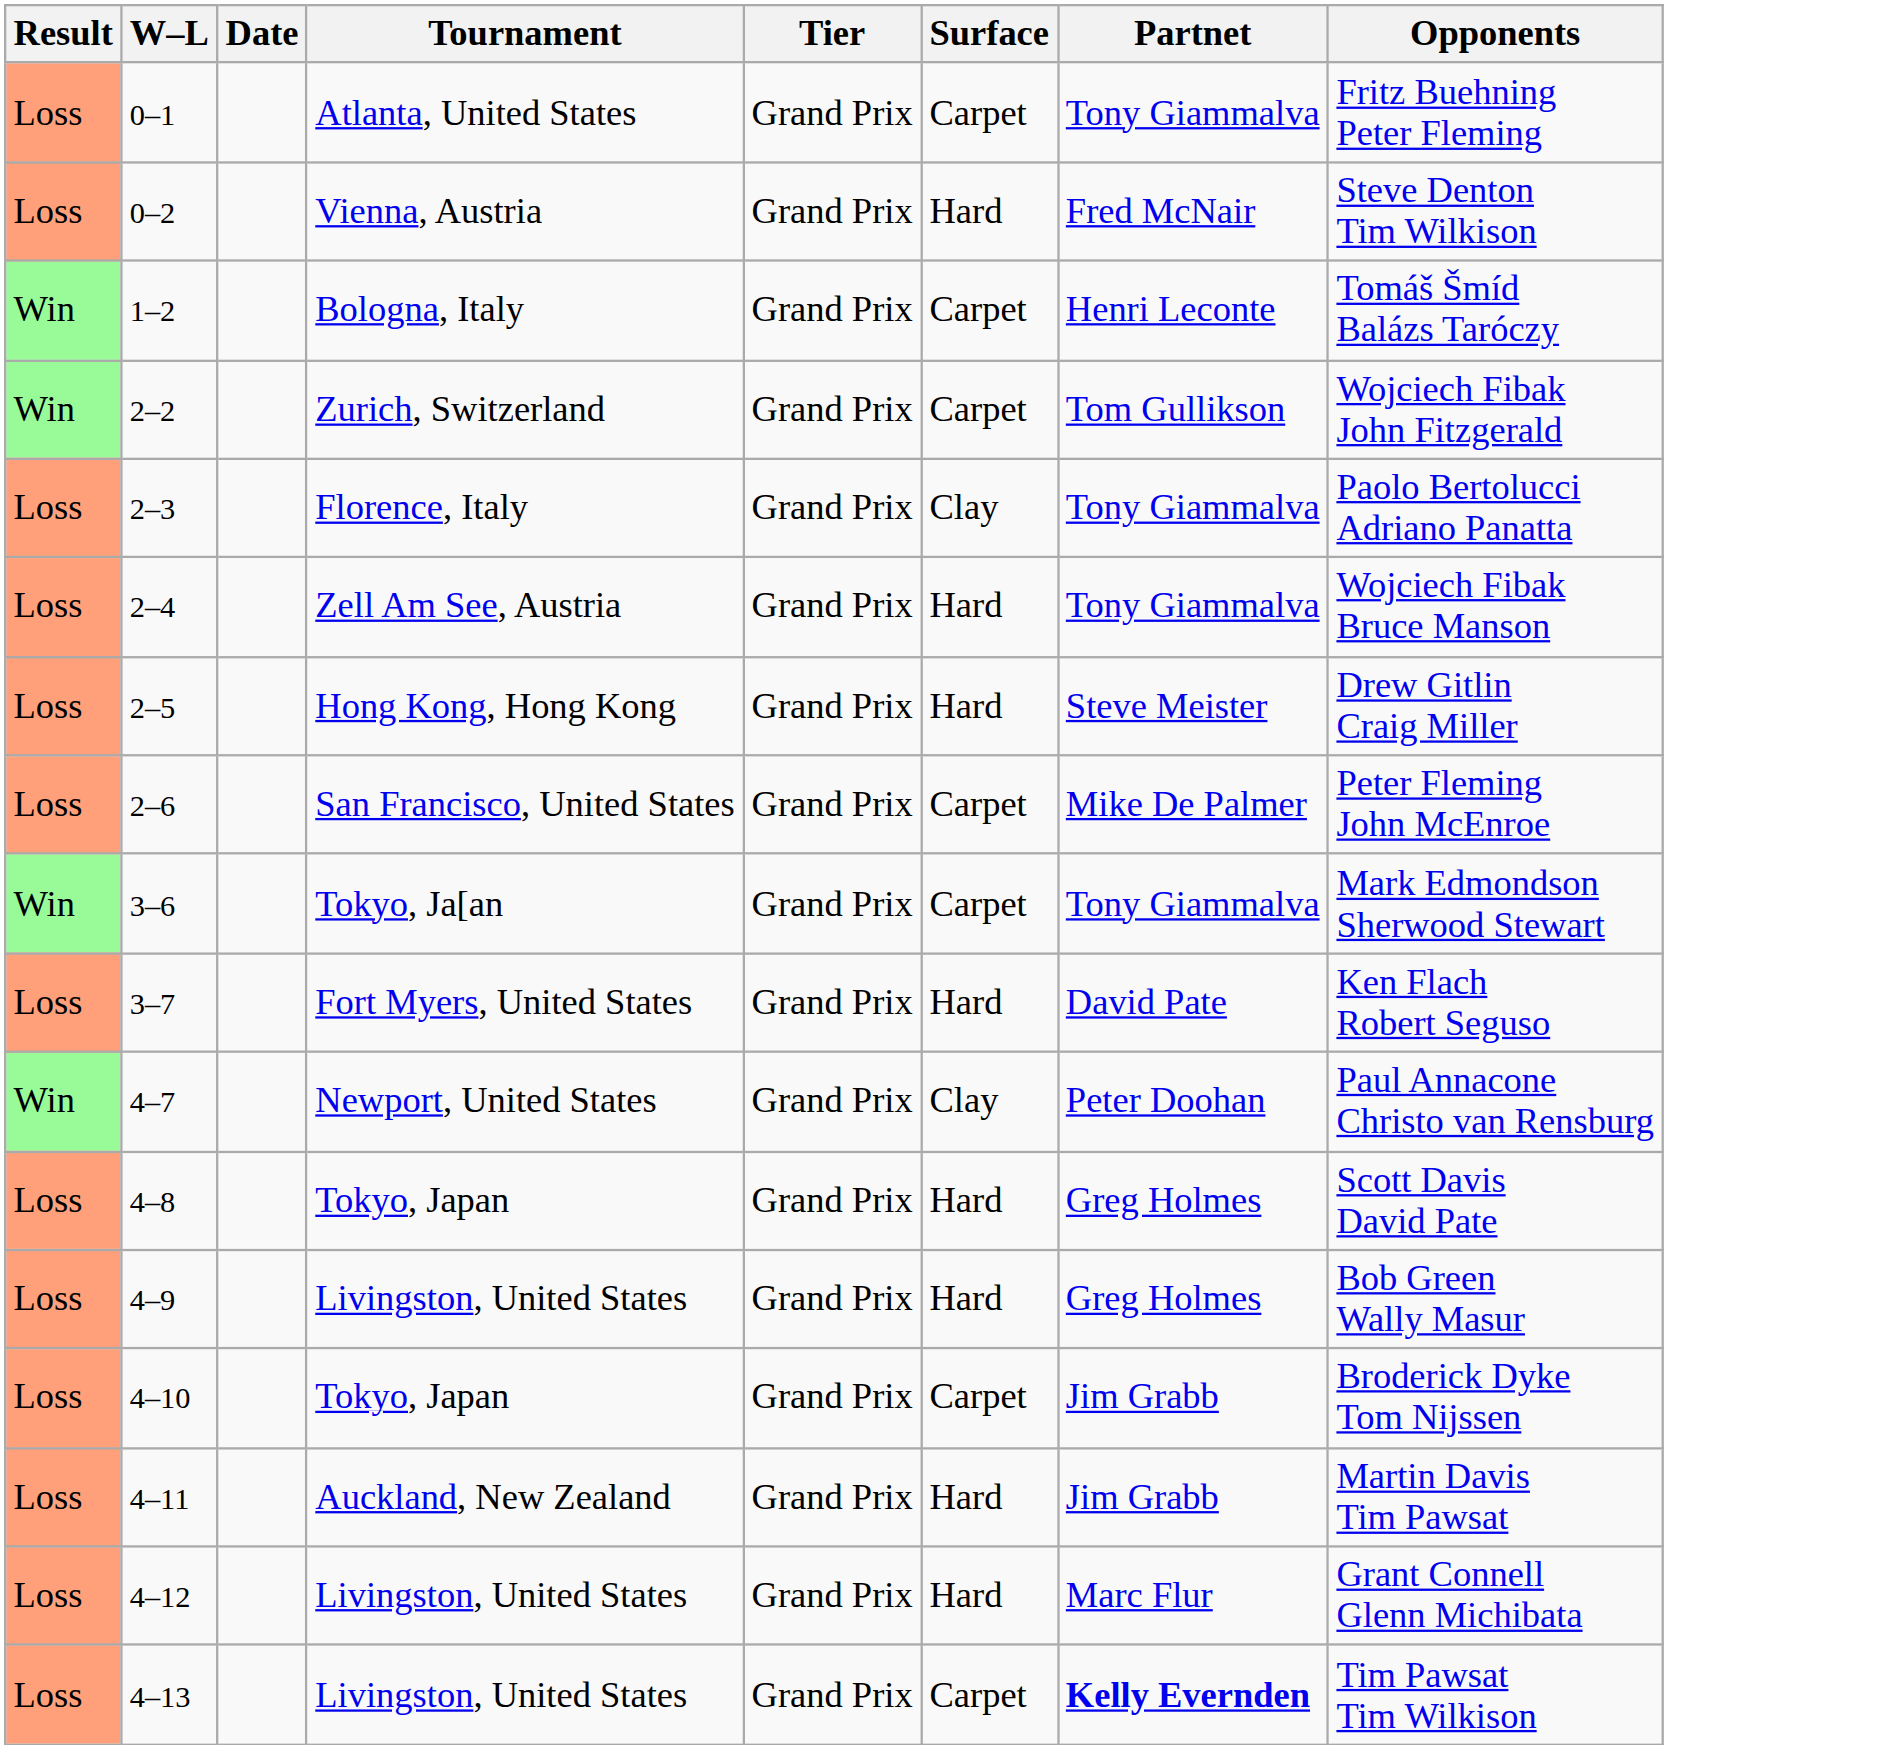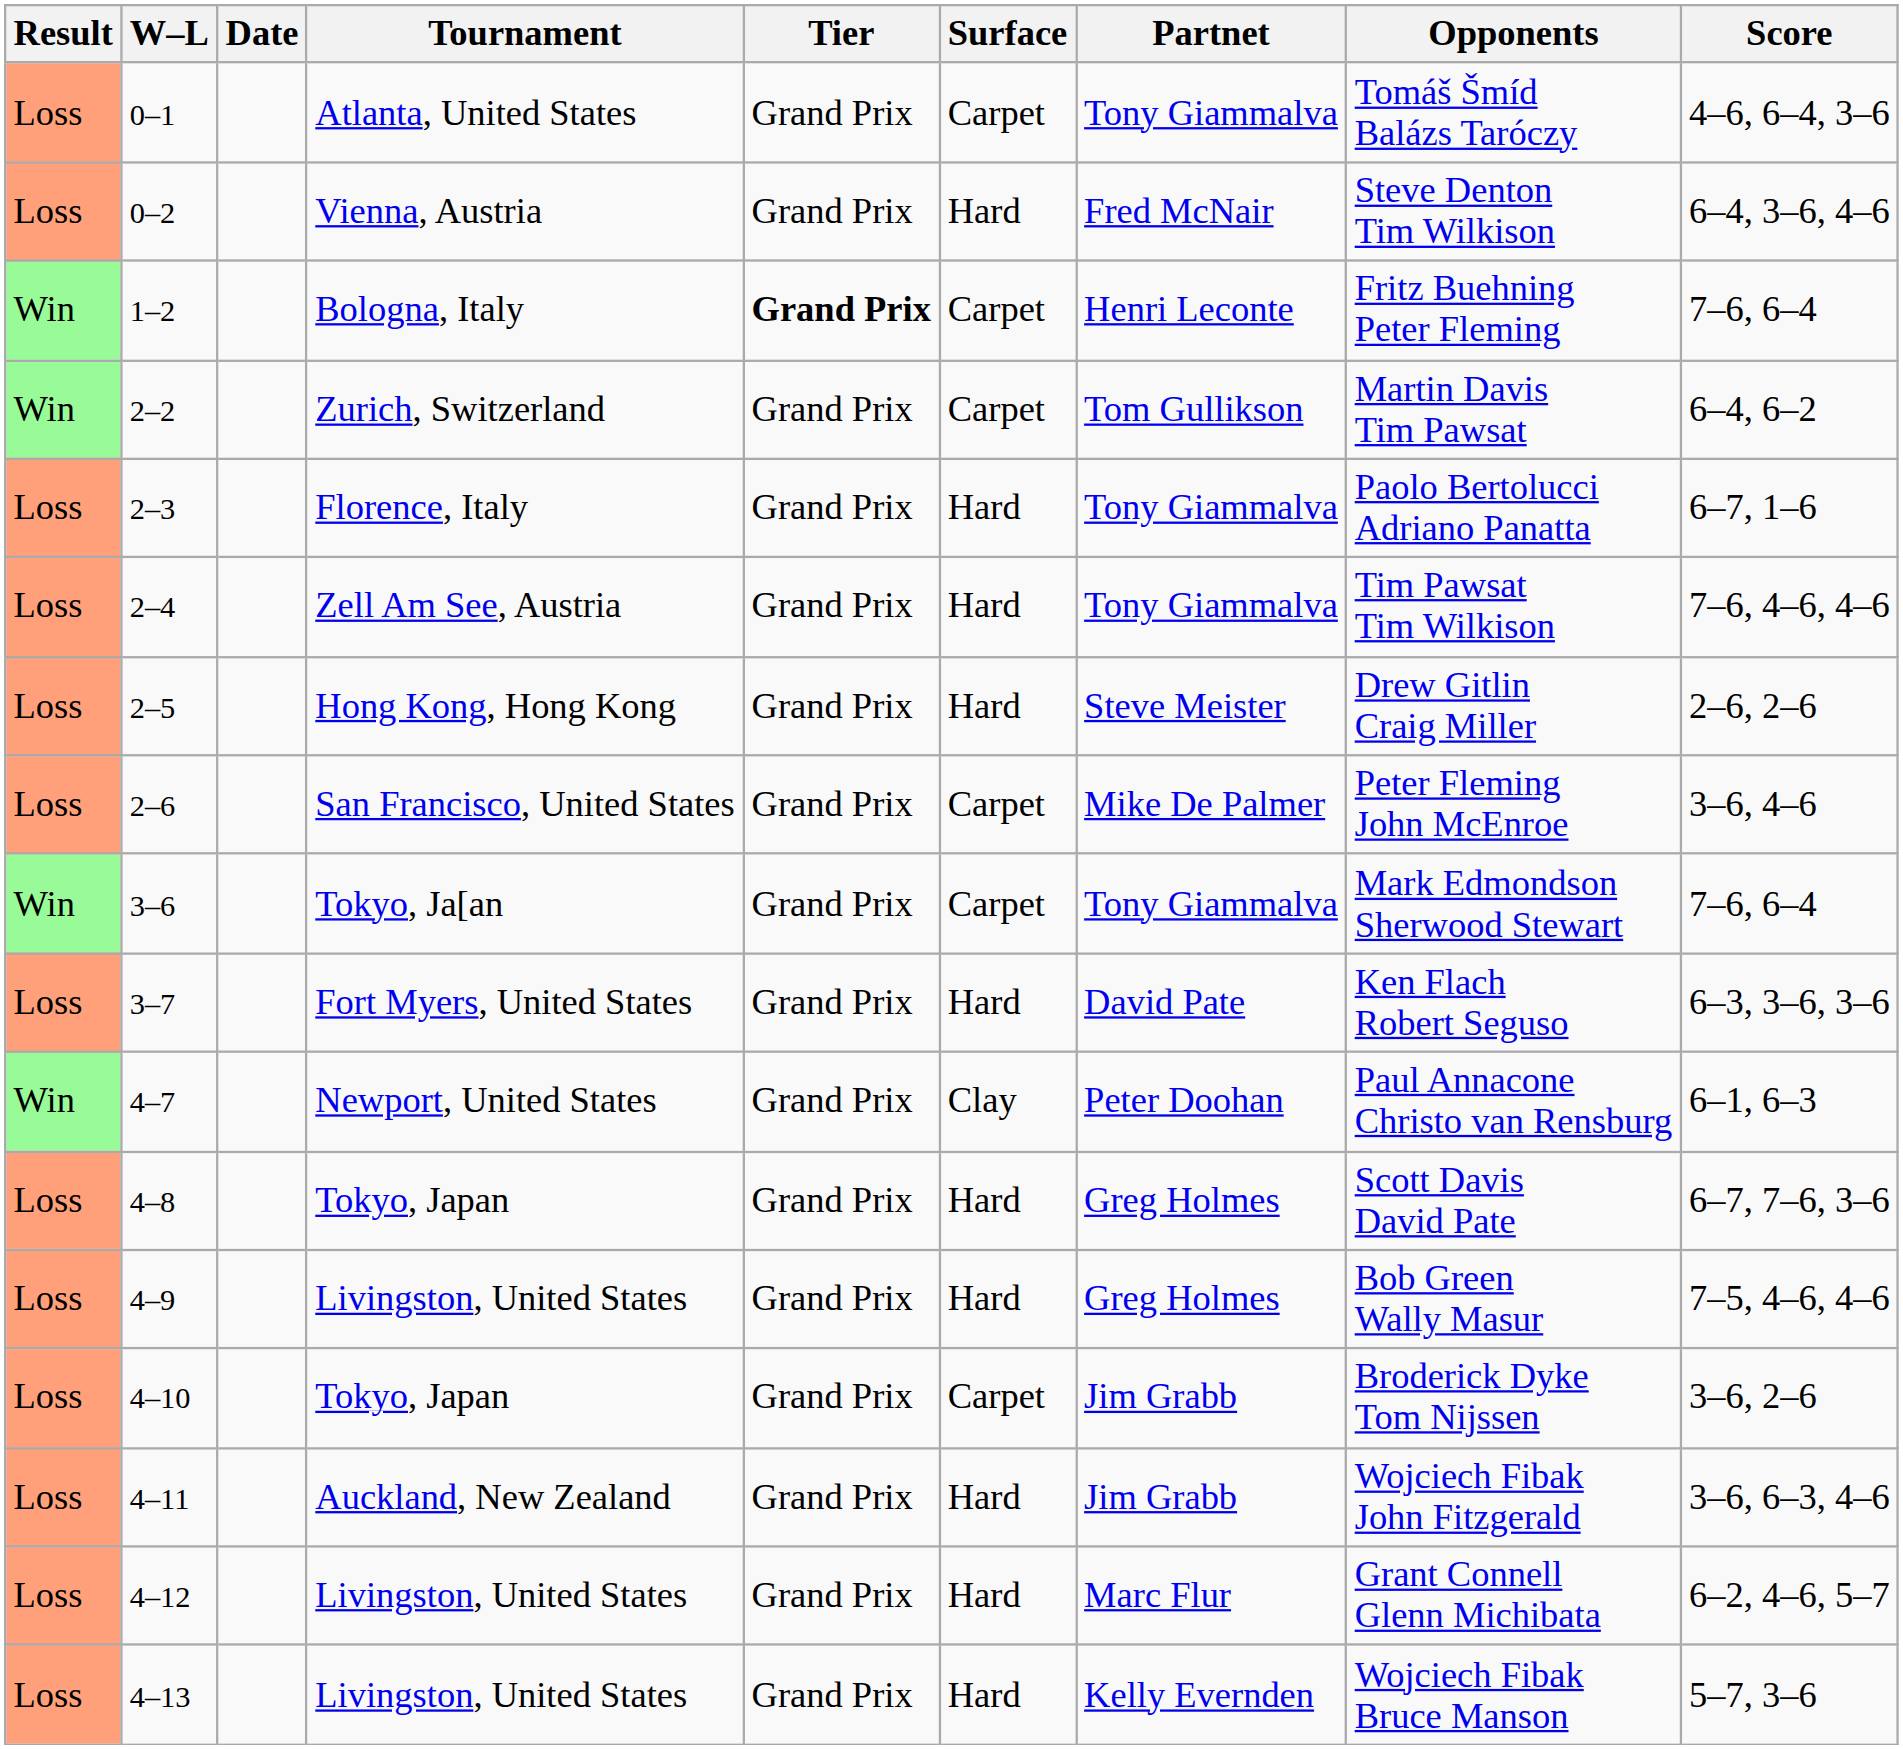+ column: Score | 4–6, 6–4, 3–6 | 6–4, 3–6, 4–6 | 7–6, 6–4 | 6–4, 6–2 | 6–7, 1–6 | 7–6, 4–6, 4–6 | 2–6, 2–6 | 3–6, 4–6 | 7–6, 6–4 | 6–3, 3–6, 3–6 | 6–1, 6–3 | 6–7, 7–6, 3–6 | 7–5, 4–6, 4–6 | 3–6, 2–6 | 3–6, 6–3, 4–6 | 6–2, 4–6, 5–7 | 5–7, 3–6
0–1 | Opponents: Fritz Buehning Peter Fleming -> Tomáš Šmíd Balázs Taróczy
1–2 | Tier: normal -> bold
1–2 | Opponents: Tomáš Šmíd Balázs Taróczy -> Fritz Buehning Peter Fleming
2–2 | Opponents: Wojciech Fibak John Fitzgerald -> Martin Davis Tim Pawsat
2–3 | Surface: Clay -> Hard
2–4 | Opponents: Wojciech Fibak Bruce Manson -> Tim Pawsat Tim Wilkison
4–11 | Opponents: Martin Davis Tim Pawsat -> Wojciech Fibak John Fitzgerald
4–13 | Surface: Carpet -> Hard
4–13 | Partnet: bold -> normal
4–13 | Opponents: Tim Pawsat Tim Wilkison -> Wojciech Fibak Bruce Manson
